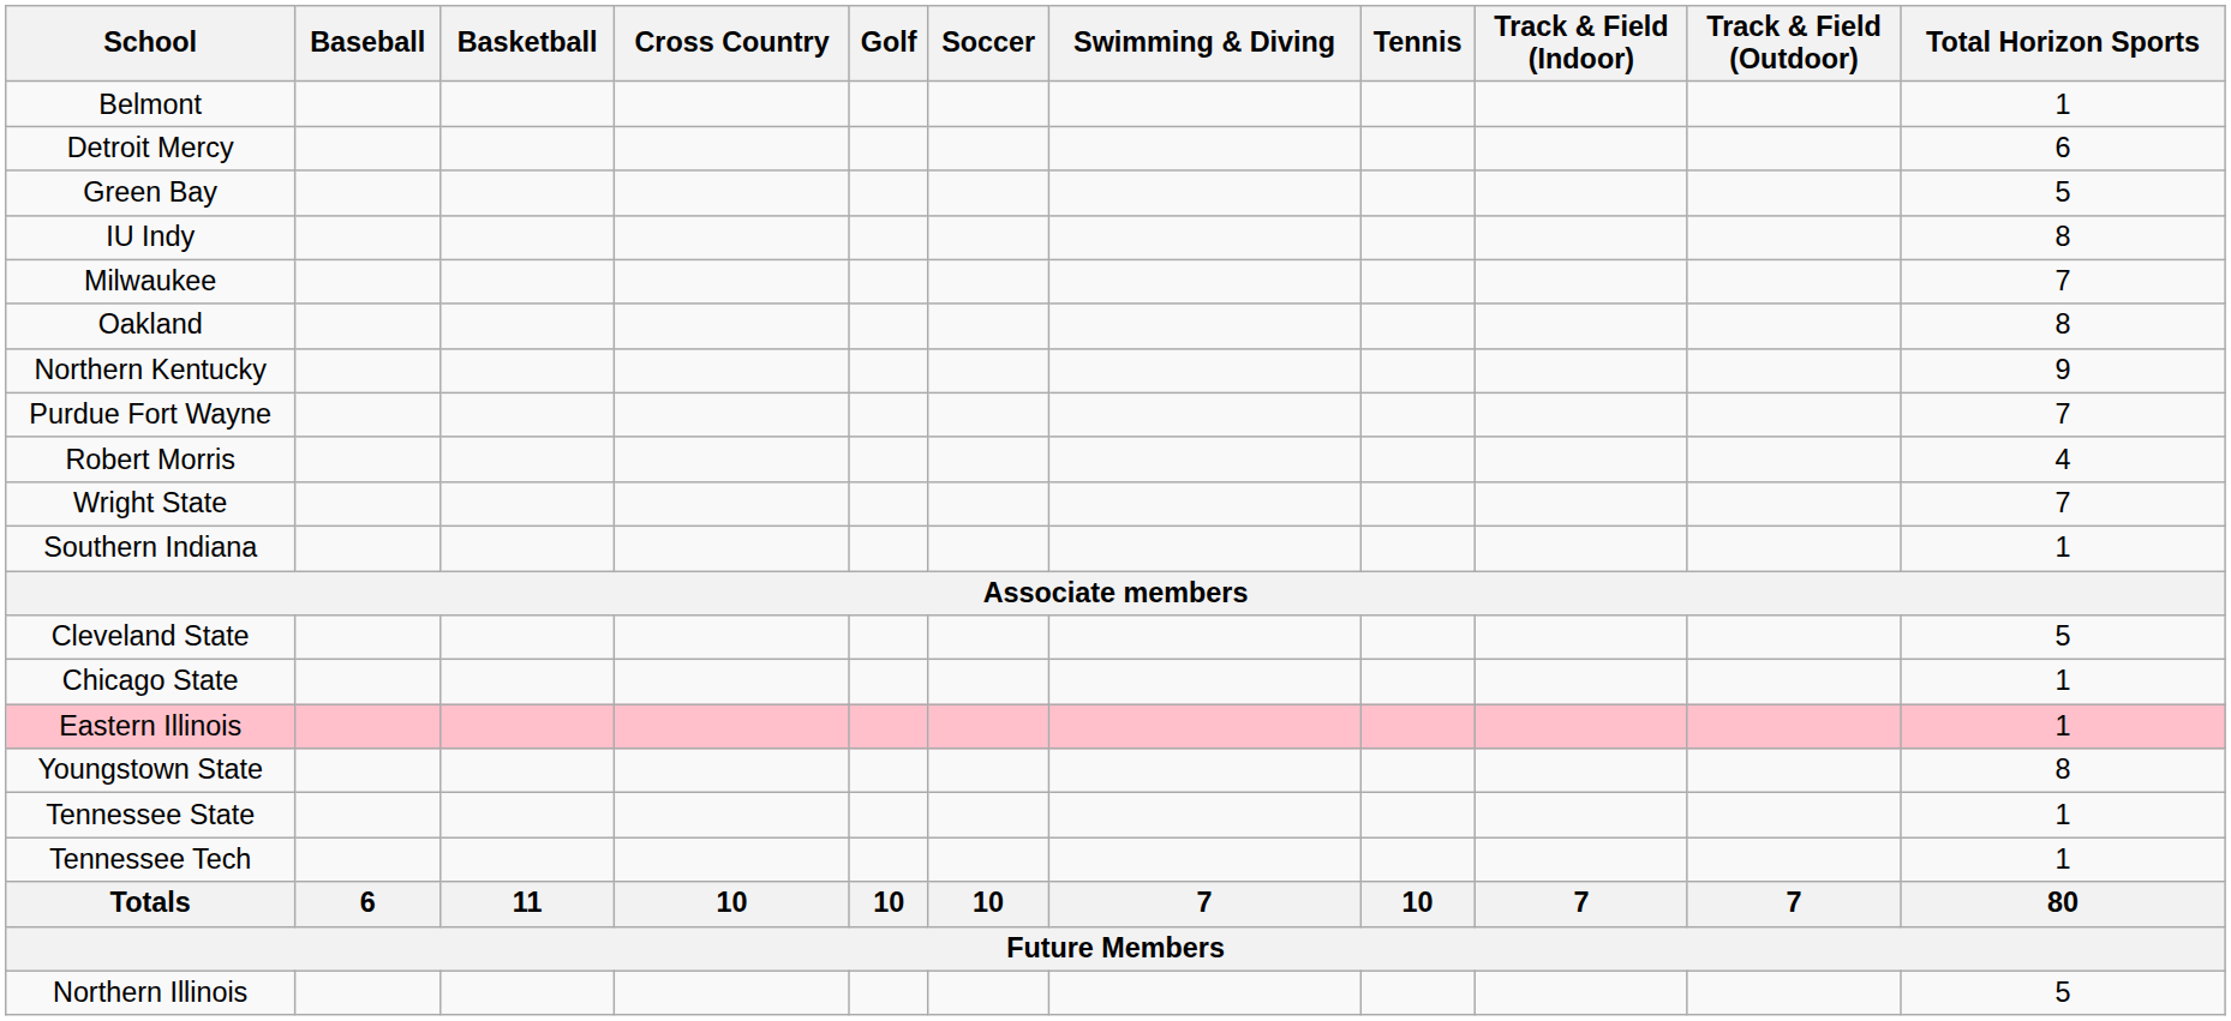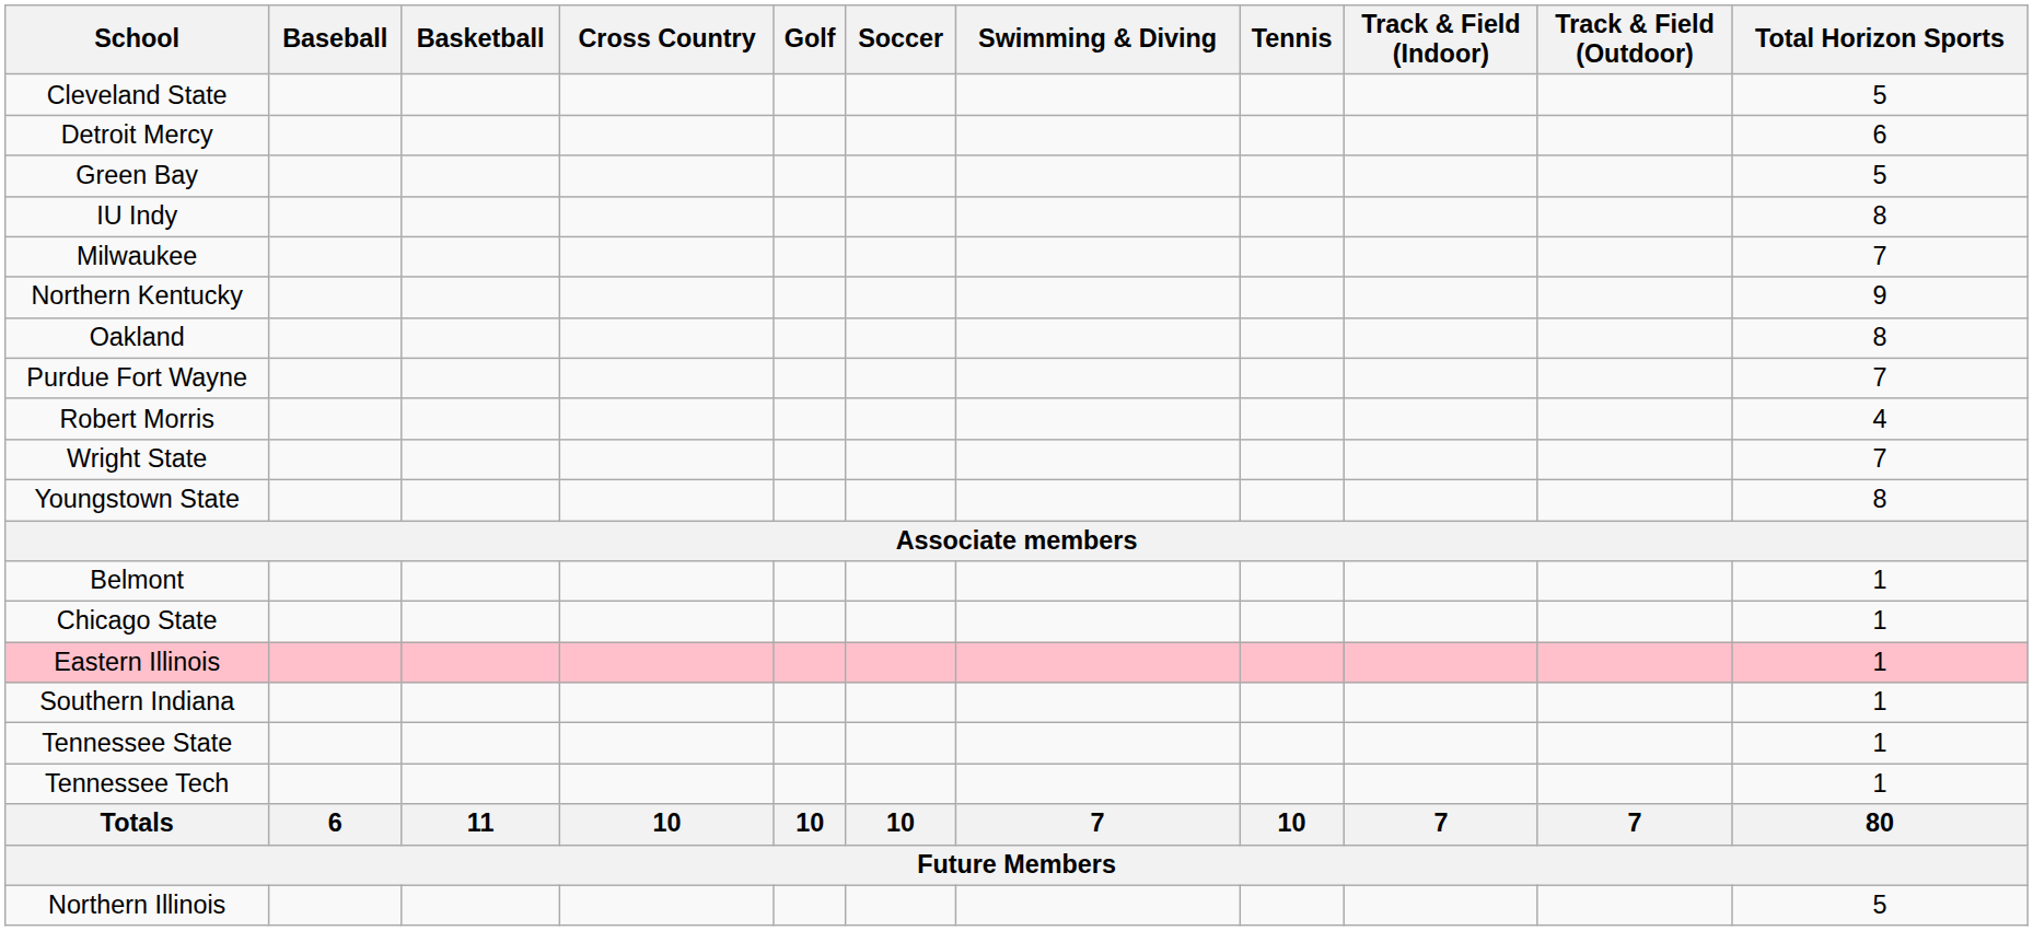rows swapped: Cleveland State <-> Belmont
rows swapped: Northern Kentucky <-> Oakland
rows swapped: Youngstown State <-> Southern Indiana
